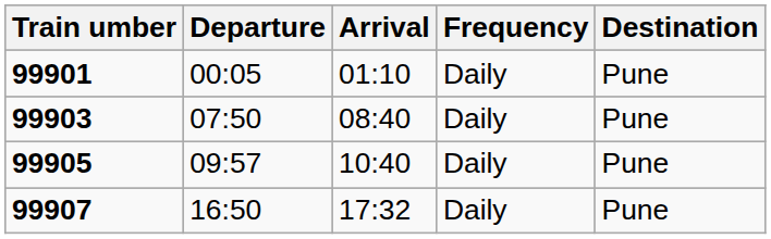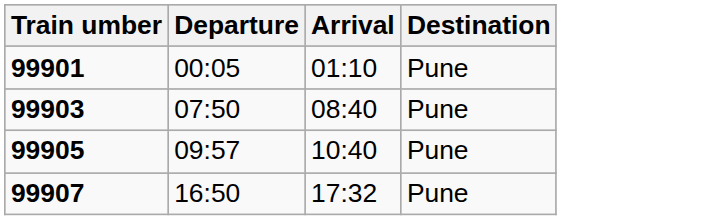- column: Frequency | Daily | Daily | Daily | Daily
